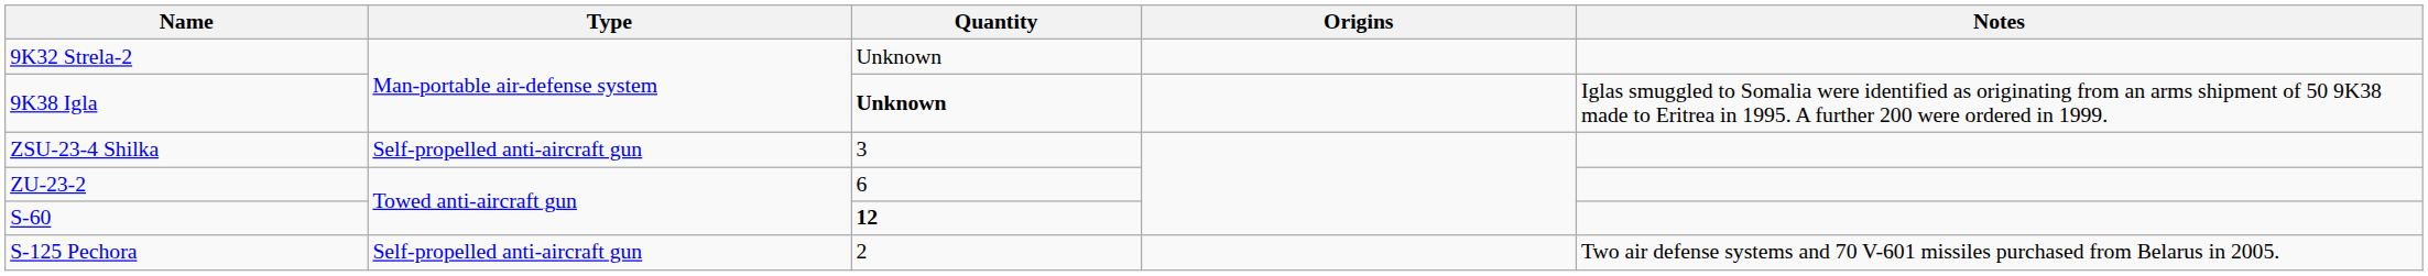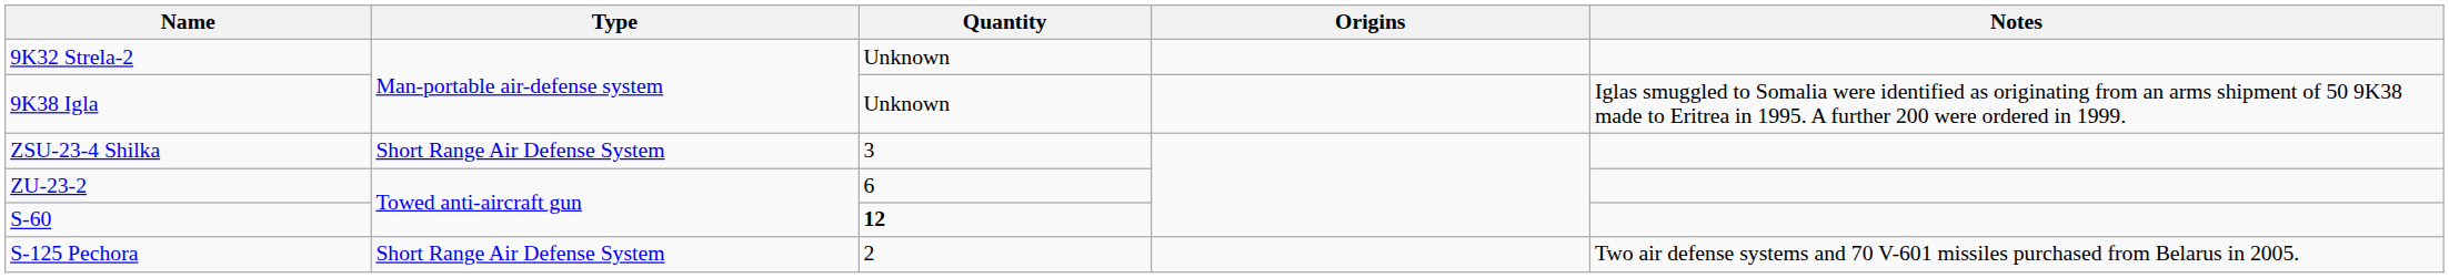9K38 Igla | Quantity: bold -> normal
ZSU-23-4 Shilka | Type: Self-propelled anti-aircraft gun -> Short Range Air Defense System
S-125 Pechora | Type: Self-propelled anti-aircraft gun -> Short Range Air Defense System
